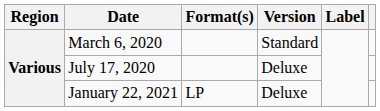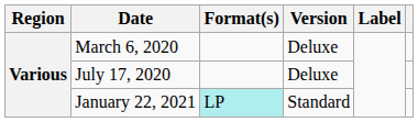March 6, 2020 | Version: Standard -> Deluxe
January 22, 2021 | Format(s): no background -> paleturquoise background
January 22, 2021 | Version: Deluxe -> Standard
